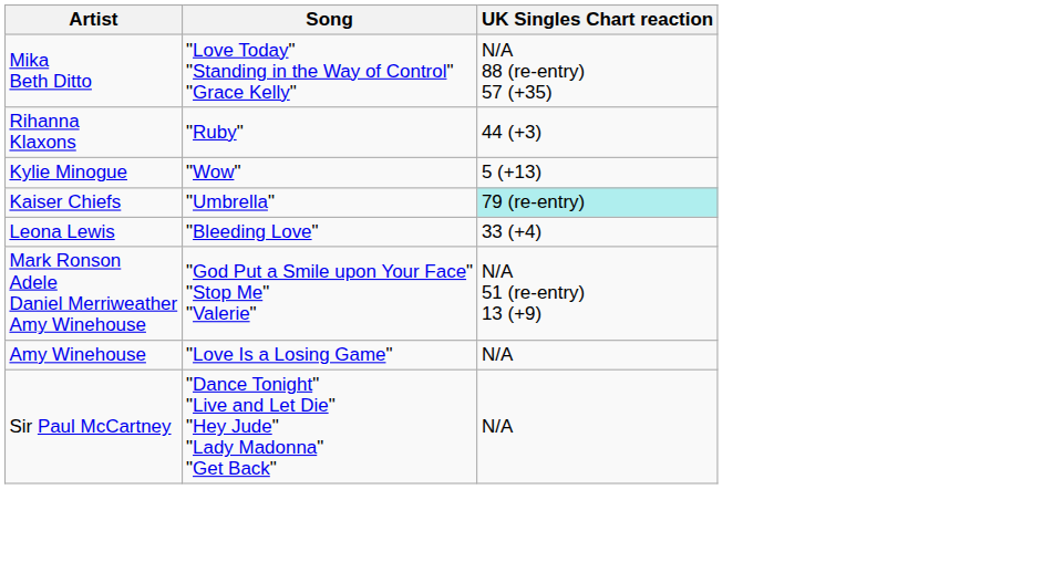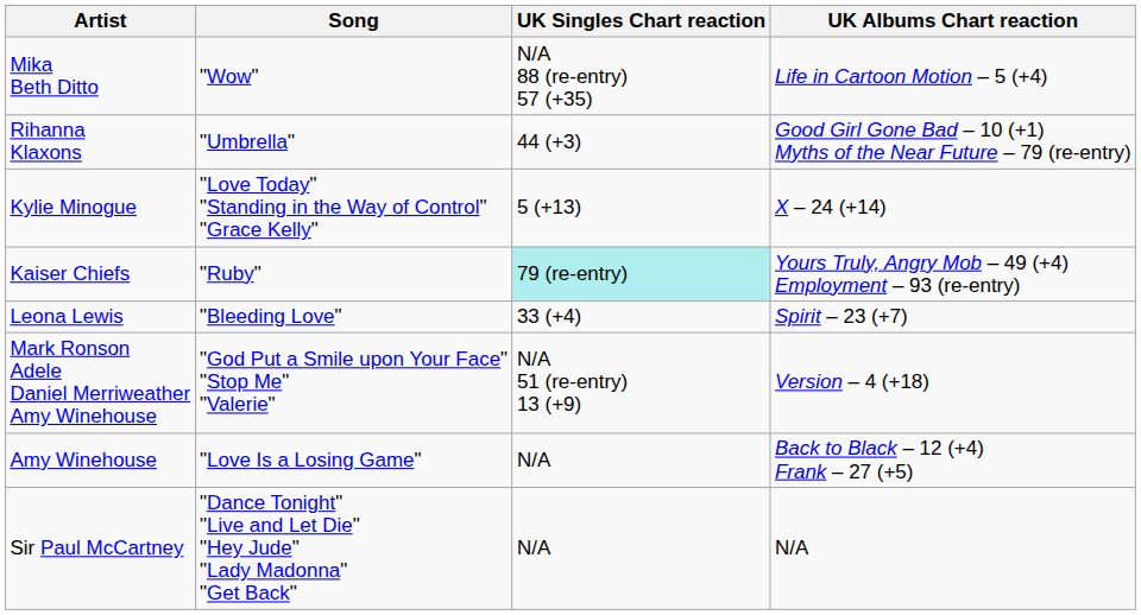+ column: UK Albums Chart reaction | Life in Cartoon Motion – 5 (+4) | Good Girl Gone Bad – 10 (+1) Myths of the Near Future – 79 (re-entry) | X – 24 (+14) | Yours Truly, Angry Mob – 49 (+4) Employment – 93 (re-entry) | Spirit – 23 (+7) | Version – 4 (+18) | Back to Black – 12 (+4) Frank – 27 (+5) | N/A
Mika Beth Ditto | Song: "Love Today" "Standing in the Way of Control" "Grace Kelly" -> "Wow"
Rihanna Klaxons | Song: "Ruby" -> "Umbrella"
Kylie Minogue | Song: "Wow" -> "Love Today" "Standing in the Way of Control" "Grace Kelly"
Kaiser Chiefs | Song: "Umbrella" -> "Ruby"
